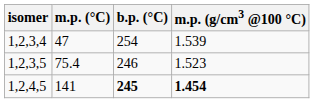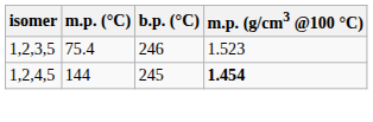- row: 1,2,3,4 | 47 | 254 | 1.539
1,2,4,5 | m.p. (°C): 141 -> 144
1,2,4,5 | b.p. (°C): bold -> normal
